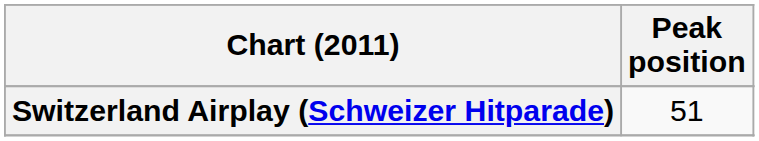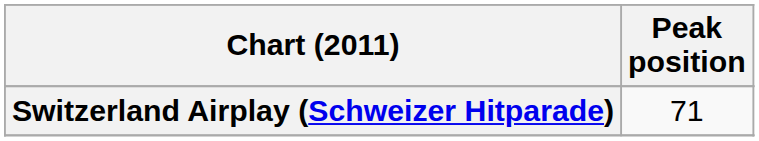Switzerland Airplay (Schweizer Hitparade) | Peak position: 51 -> 71
